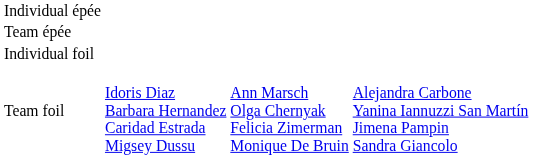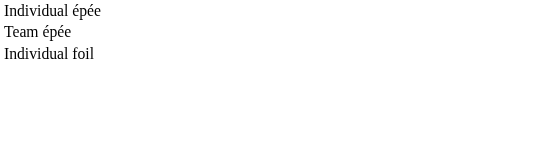- row: Team foil | Idoris Diaz Barbara Hernandez Caridad Estrada Migsey Dussu | Ann Marsch Olga Chernyak Felicia Zimerman Monique De Bruin | Alejandra Carbone Yanina Iannuzzi San Martín Jimena Pampin Sandra Giancolo
